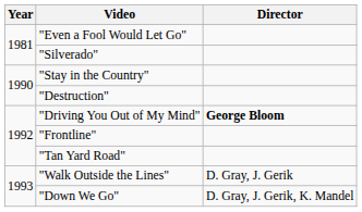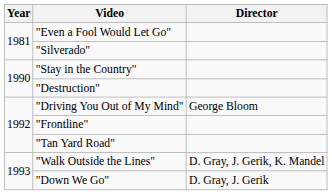"Driving You Out of My Mind" | Director: bold -> normal
"Walk Outside the Lines" | Director: D. Gray, J. Gerik -> D. Gray, J. Gerik, K. Mandel
"Down We Go" | Director: D. Gray, J. Gerik, K. Mandel -> D. Gray, J. Gerik
